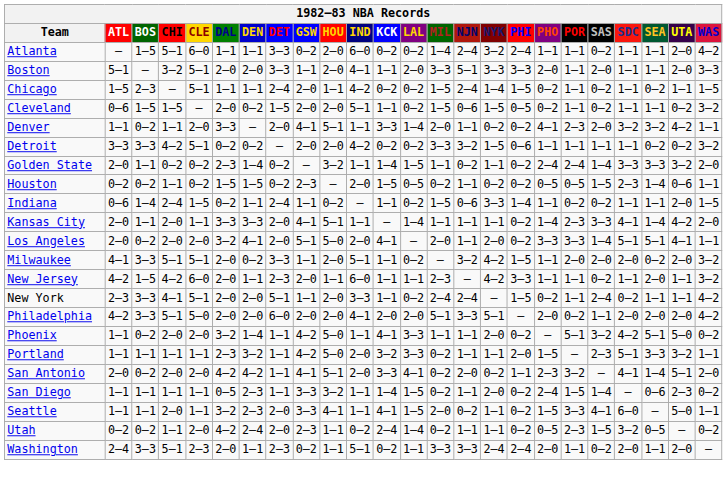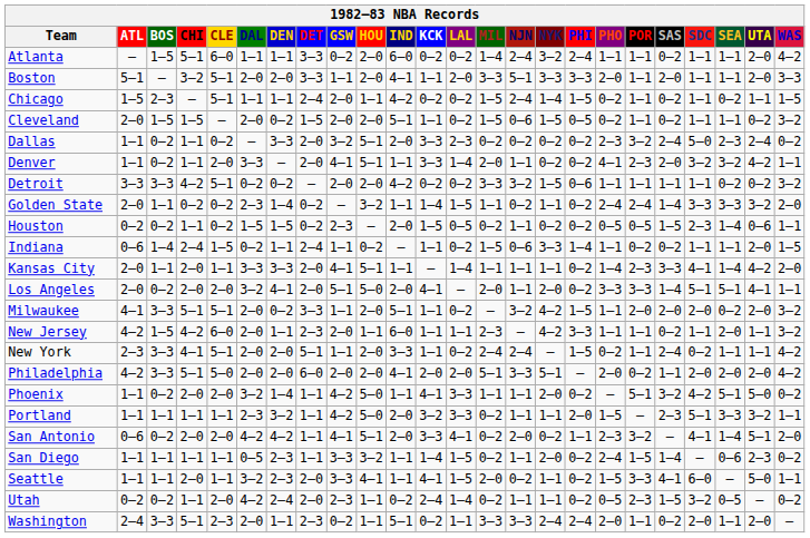Cleveland | ATL: 0–6 -> 2–0
+ row: Dallas | 1–1 | 0–2 | 1–1 | 0–2 | — | 3–3 | 2–0 | 3–2 | 5–1 | 2–0 | 3–3 | 2–3 | 0–2 | 0–2 | 0–2 | 0–2 | 2–3 | 3–2 | 2–4 | 5–0 | 2–3 | 2–4 | 0–2
San Antonio | ATL: 2–0 -> 0–6
